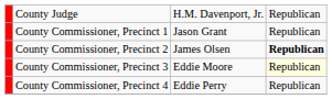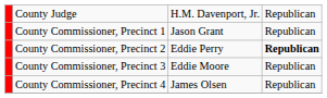County Commissioner, Precinct 2 | column 3: James Olsen -> Eddie Perry
County Commissioner, Precinct 3 | column 4: lightyellow background -> no background
County Commissioner, Precinct 4 | column 3: Eddie Perry -> James Olsen
